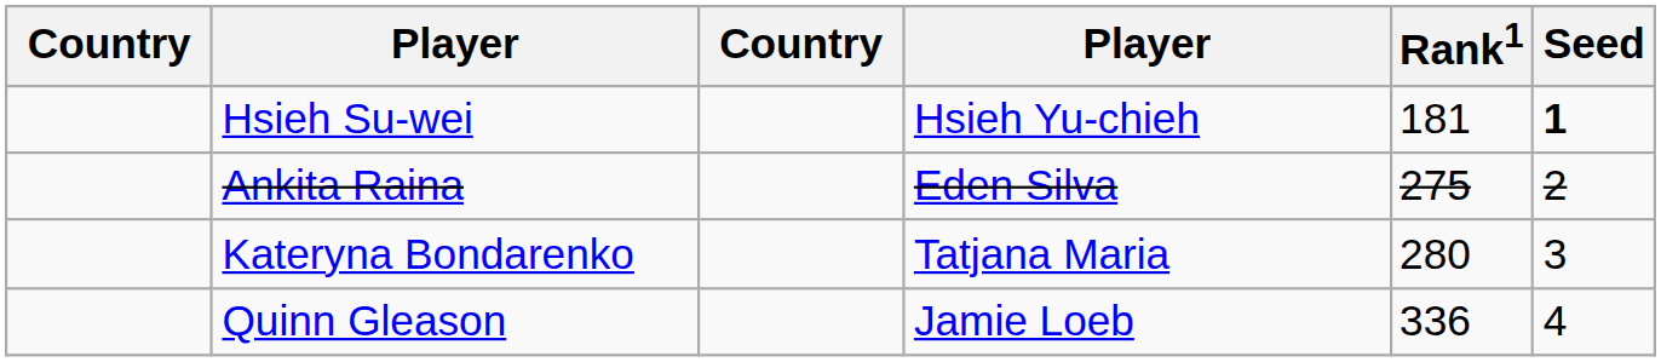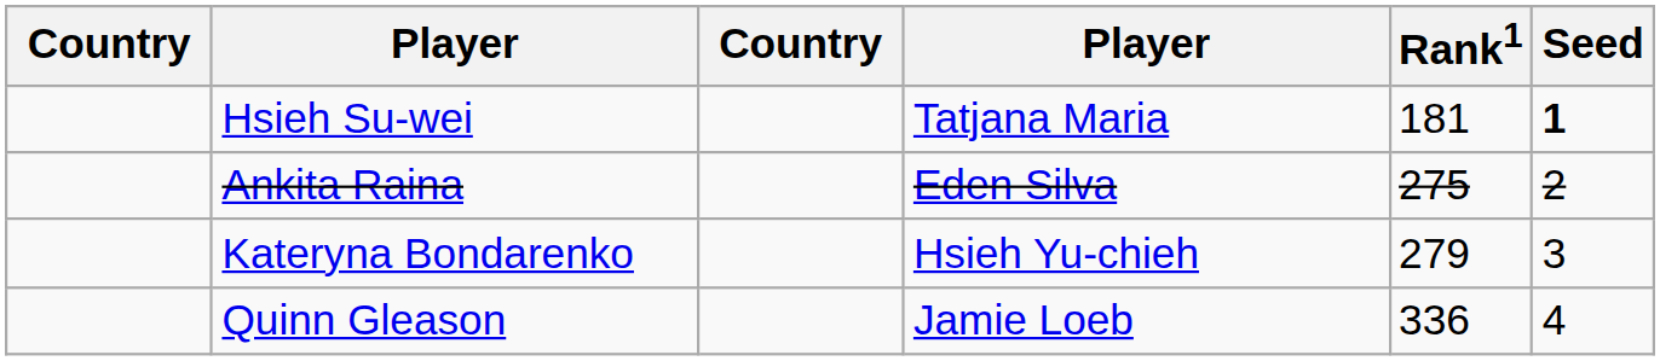Hsieh Su-wei | column 4: Hsieh Yu-chieh -> Tatjana Maria
Kateryna Bondarenko | column 4: Tatjana Maria -> Hsieh Yu-chieh
Kateryna Bondarenko | Rank1: 280 -> 279
